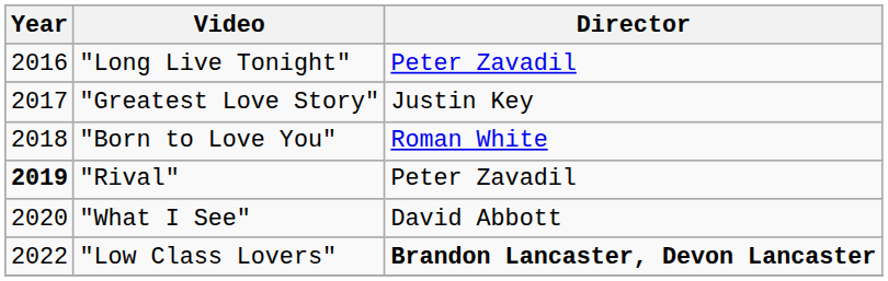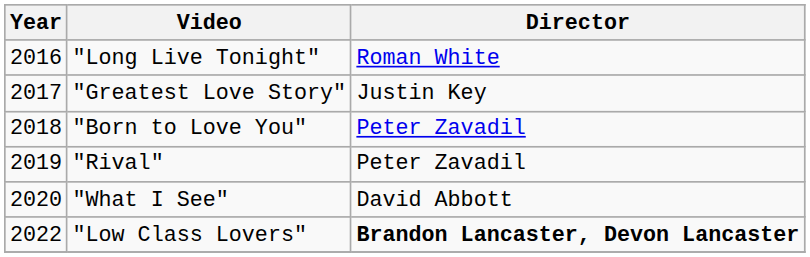"Long Live Tonight" | Director: Peter Zavadil -> Roman White
"Born to Love You" | Director: Roman White -> Peter Zavadil
"Rival" | Year: bold -> normal
